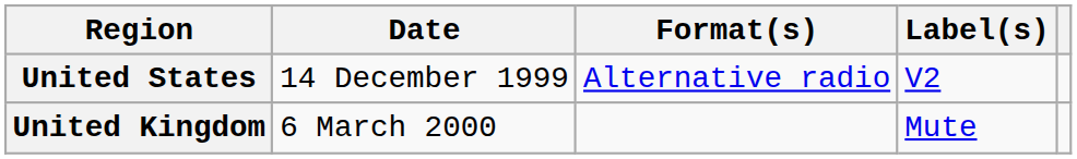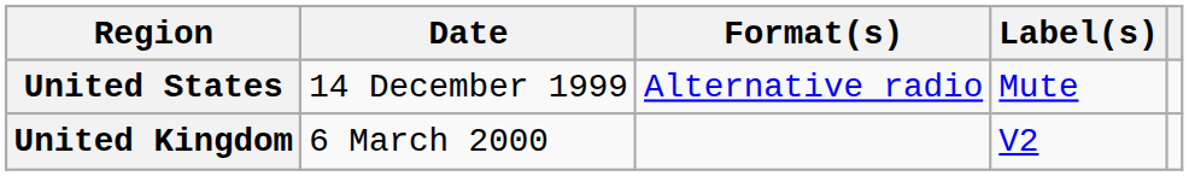United States | Label(s): V2 -> Mute
United Kingdom | Label(s): Mute -> V2
